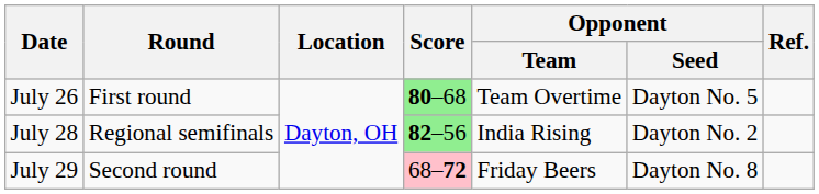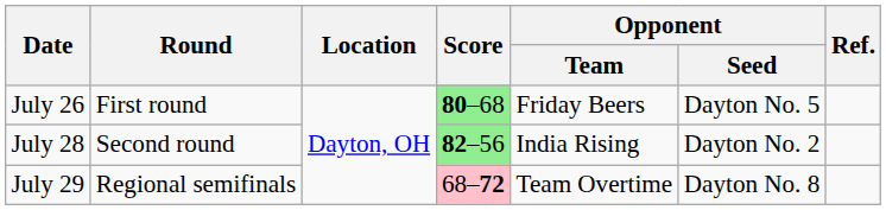July 26 | Opponent / Team: Team Overtime -> Friday Beers
July 28 | Round: Regional semifinals -> Second round
July 29 | Round: Second round -> Regional semifinals
July 29 | Opponent / Team: Friday Beers -> Team Overtime
